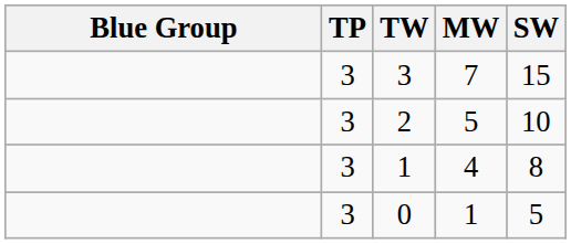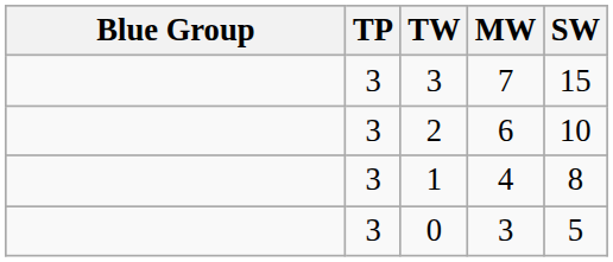2 | MW: 5 -> 6
0 | MW: 1 -> 3
